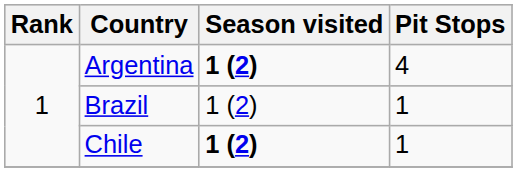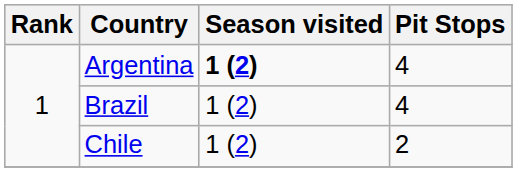Brazil | Pit Stops: 1 -> 4
Chile | Season visited: bold -> normal
Chile | Pit Stops: 1 -> 2
